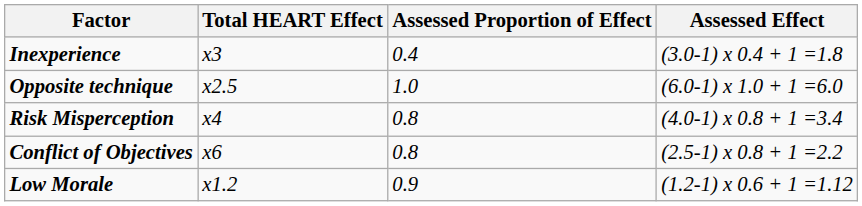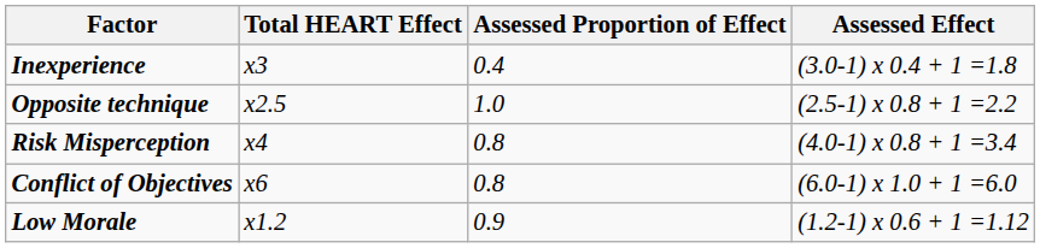Opposite technique | Assessed Effect: (6.0-1) x 1.0 + 1 =6.0 -> (2.5-1) x 0.8 + 1 =2.2
Conflict of Objectives | Assessed Effect: (2.5-1) x 0.8 + 1 =2.2 -> (6.0-1) x 1.0 + 1 =6.0
